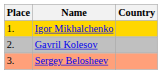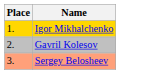- column: Country
